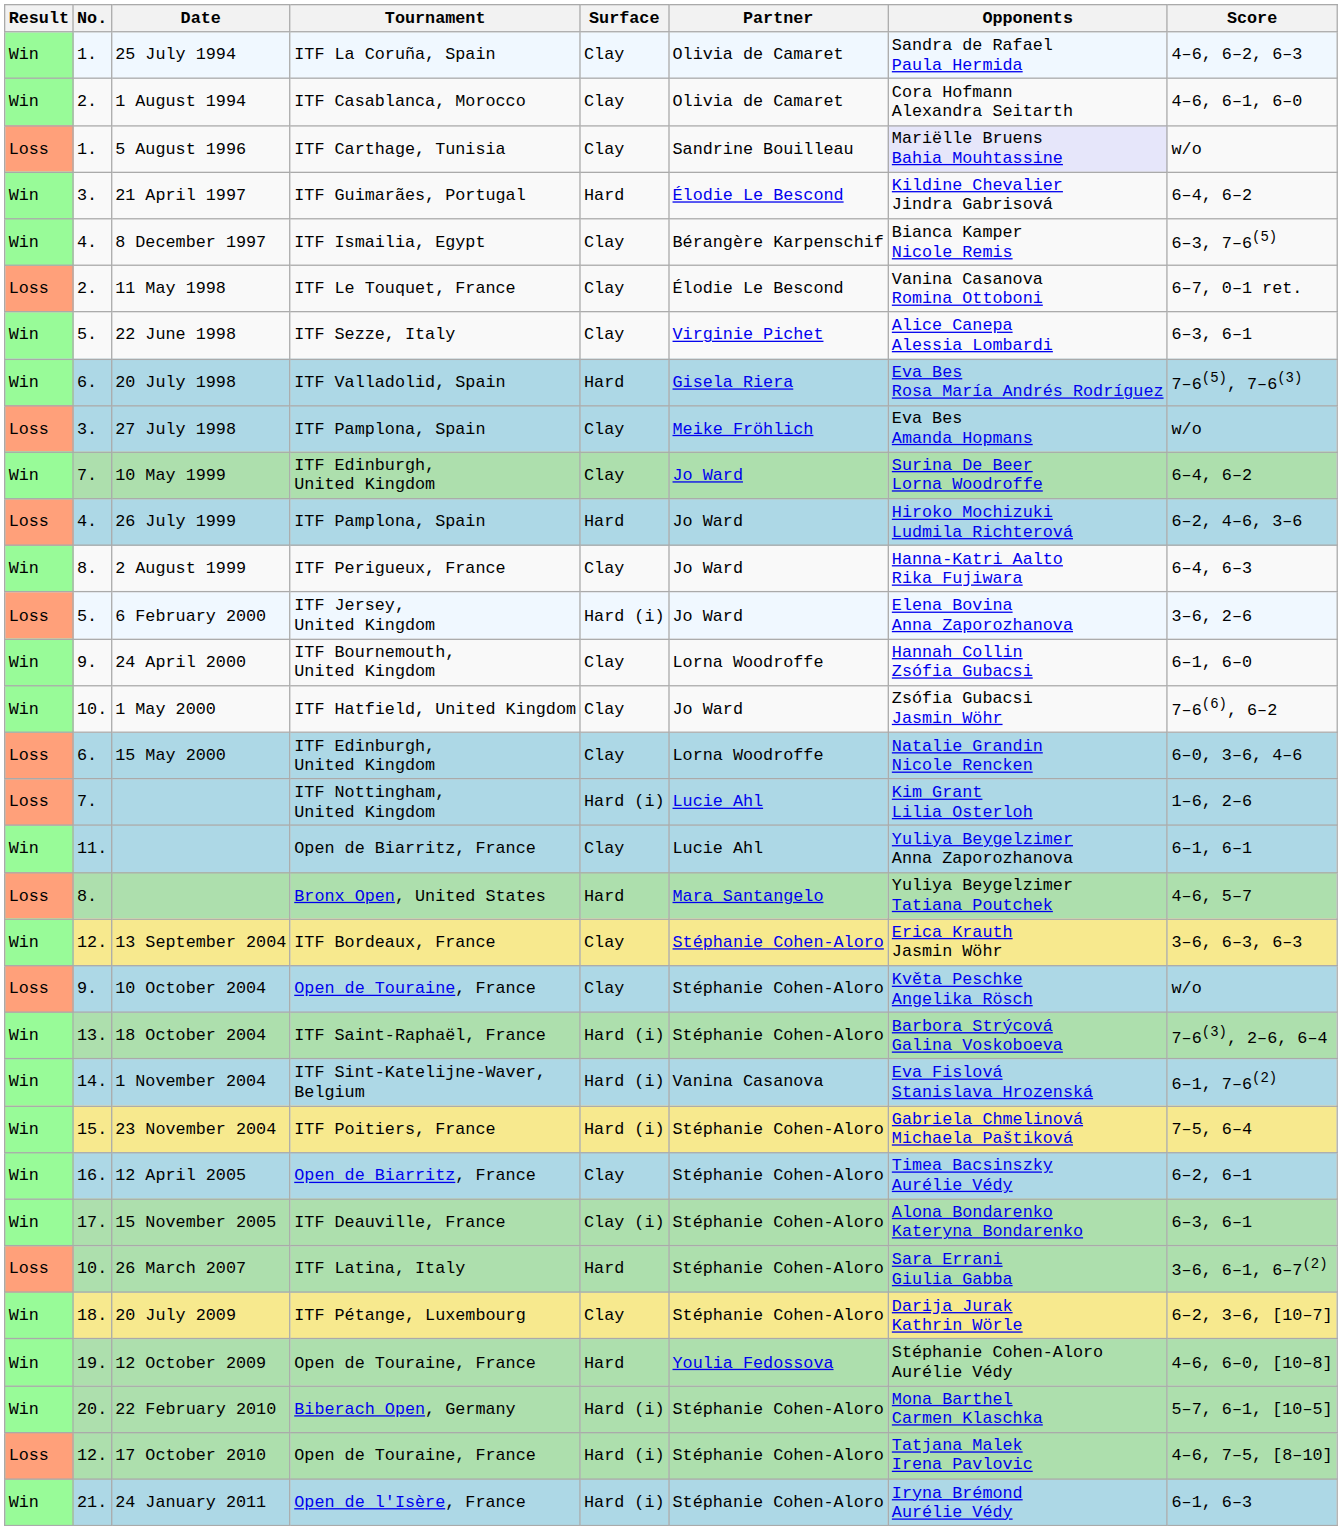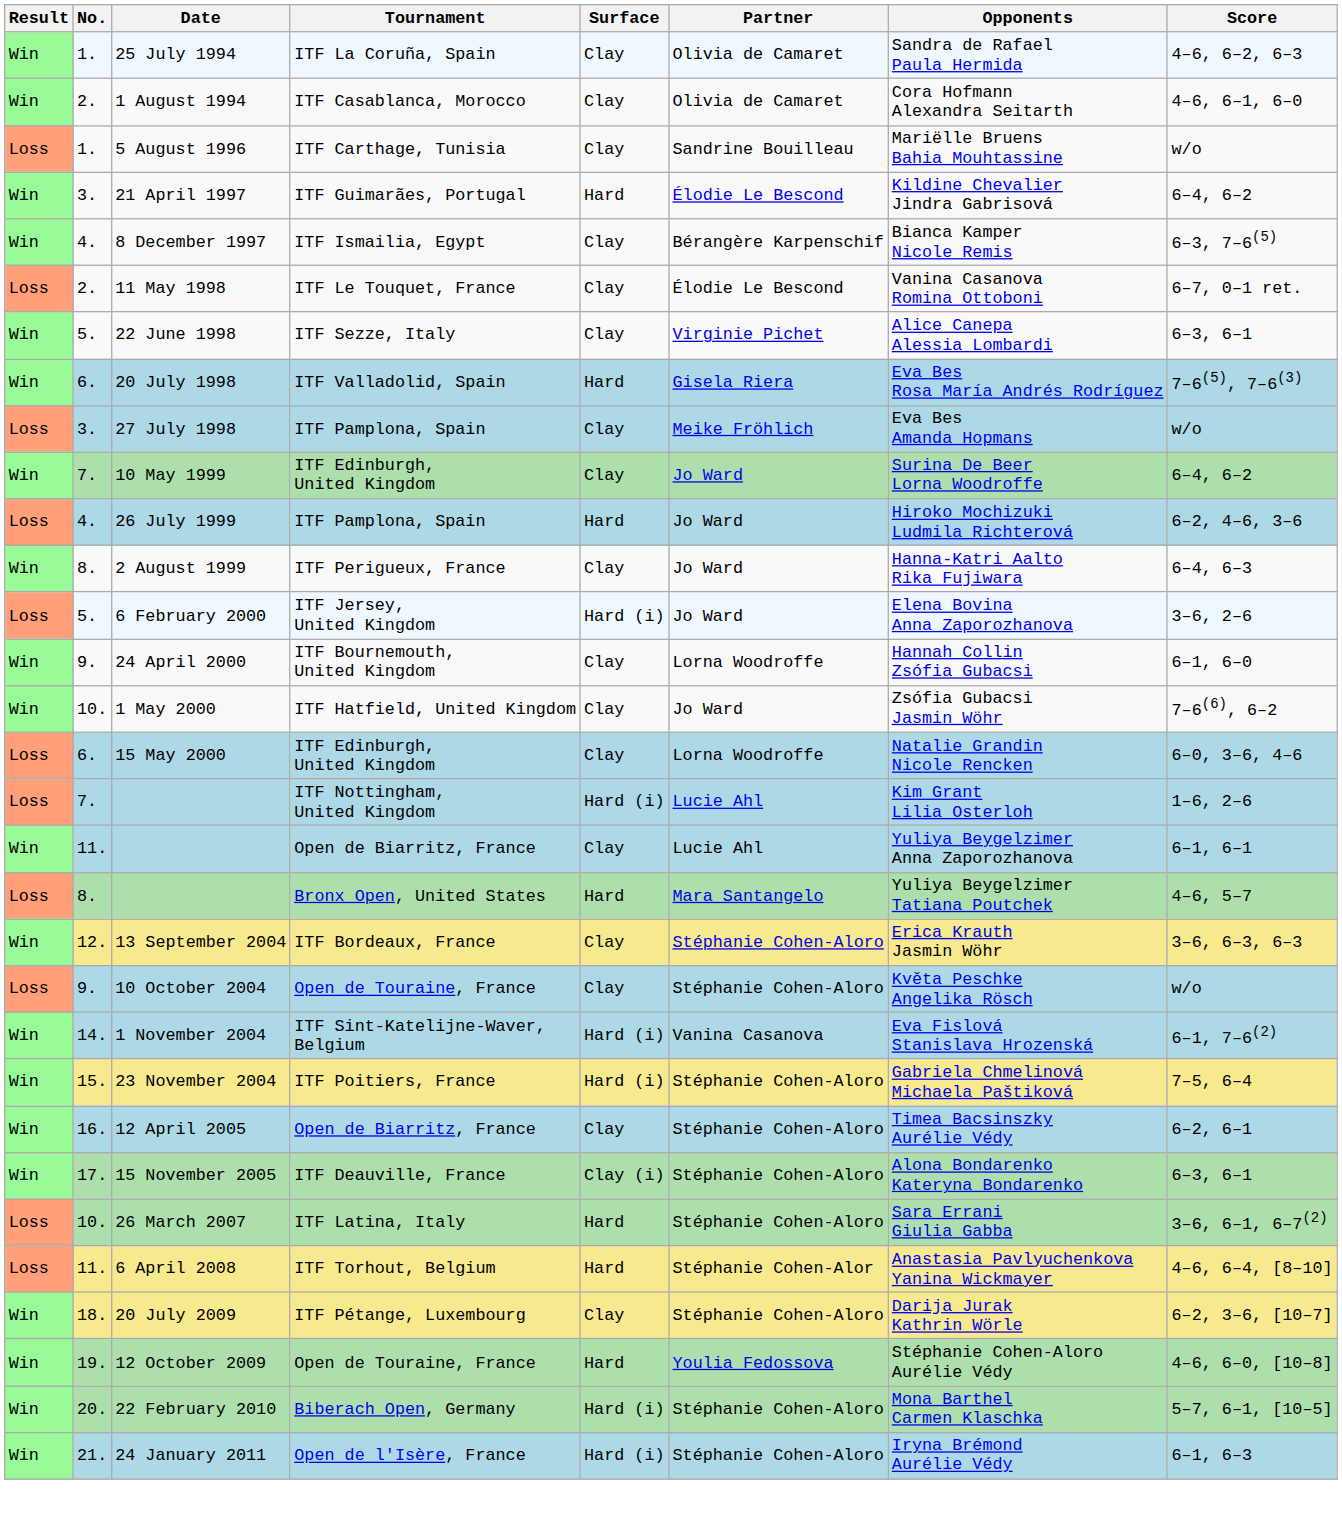5 August 1996 | Opponents: lavender background -> no background
- row: Win | 13. | 18 October 2004 | ITF Saint-Raphaël, France | Hard (i) | Stéphanie Cohen-Aloro | Barbora Strýcová Galina Voskoboeva | 7–6(3), 2–6, 6–4
+ row: Loss | 11. | 6 April 2008 | ITF Torhout, Belgium | Hard | Stéphanie Cohen-Alor | Anastasia Pavlyuchenkova Yanina Wickmayer | 4–6, 6–4, [8–10]
- row: Loss | 12. | 17 October 2010 | Open de Touraine, France | Hard (i) | Stéphanie Cohen-Aloro | Tatjana Malek Irena Pavlovic | 4–6, 7–5, [8–10]
